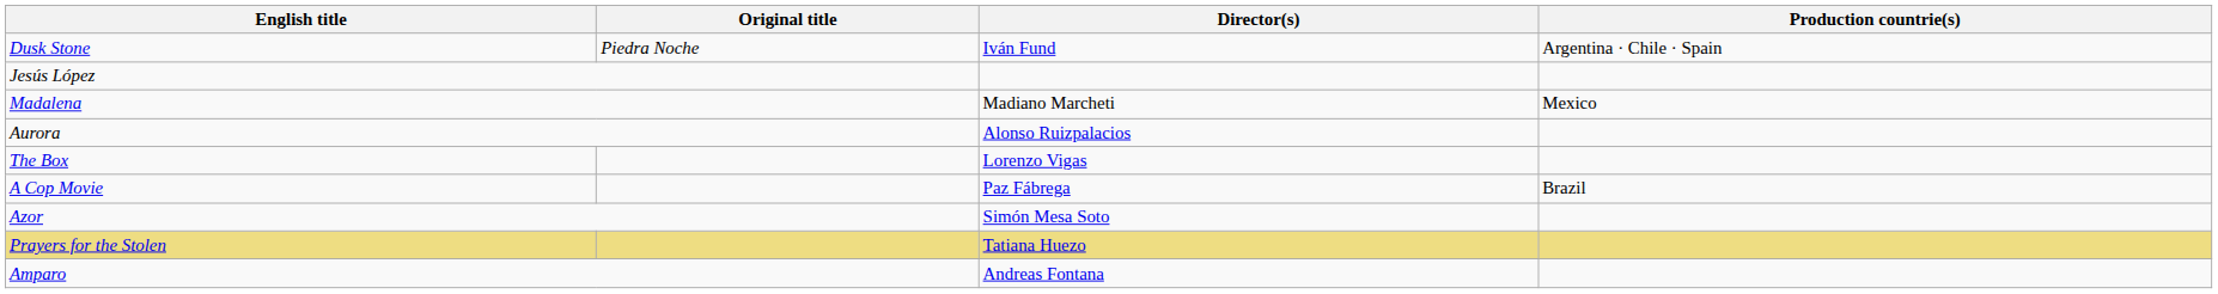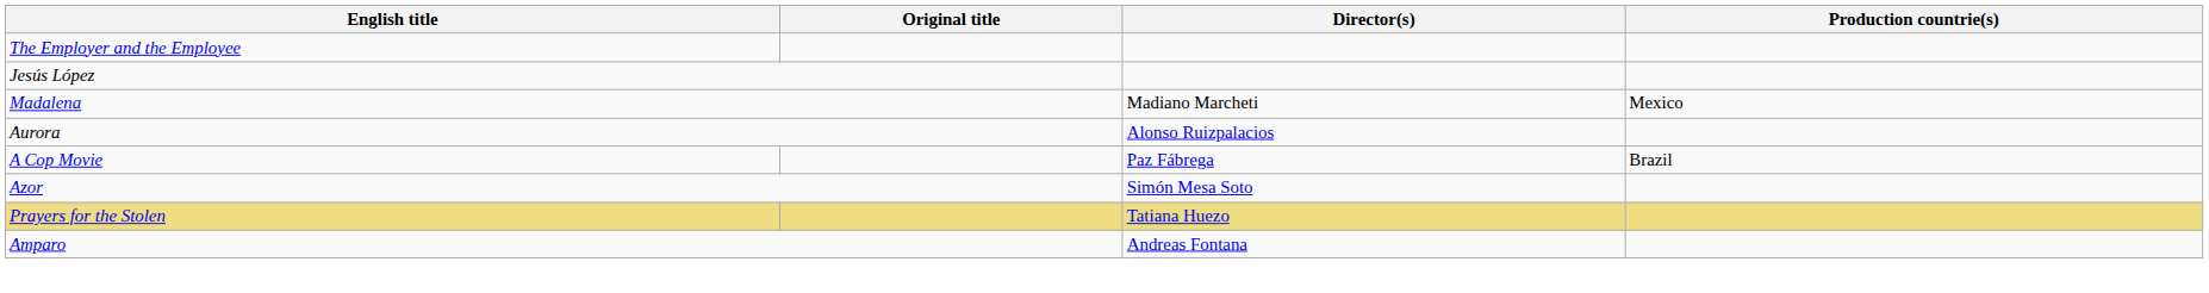- row: Dusk Stone | Piedra Noche | Iván Fund | Argentina · Chile · Spain
+ row: The Employer and the Employee
- row: The Box | Lorenzo Vigas
